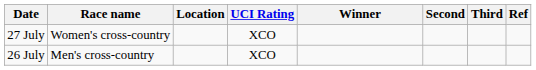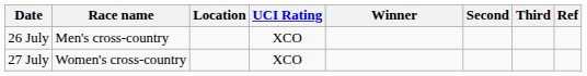rows swapped: 26 July <-> 27 July
